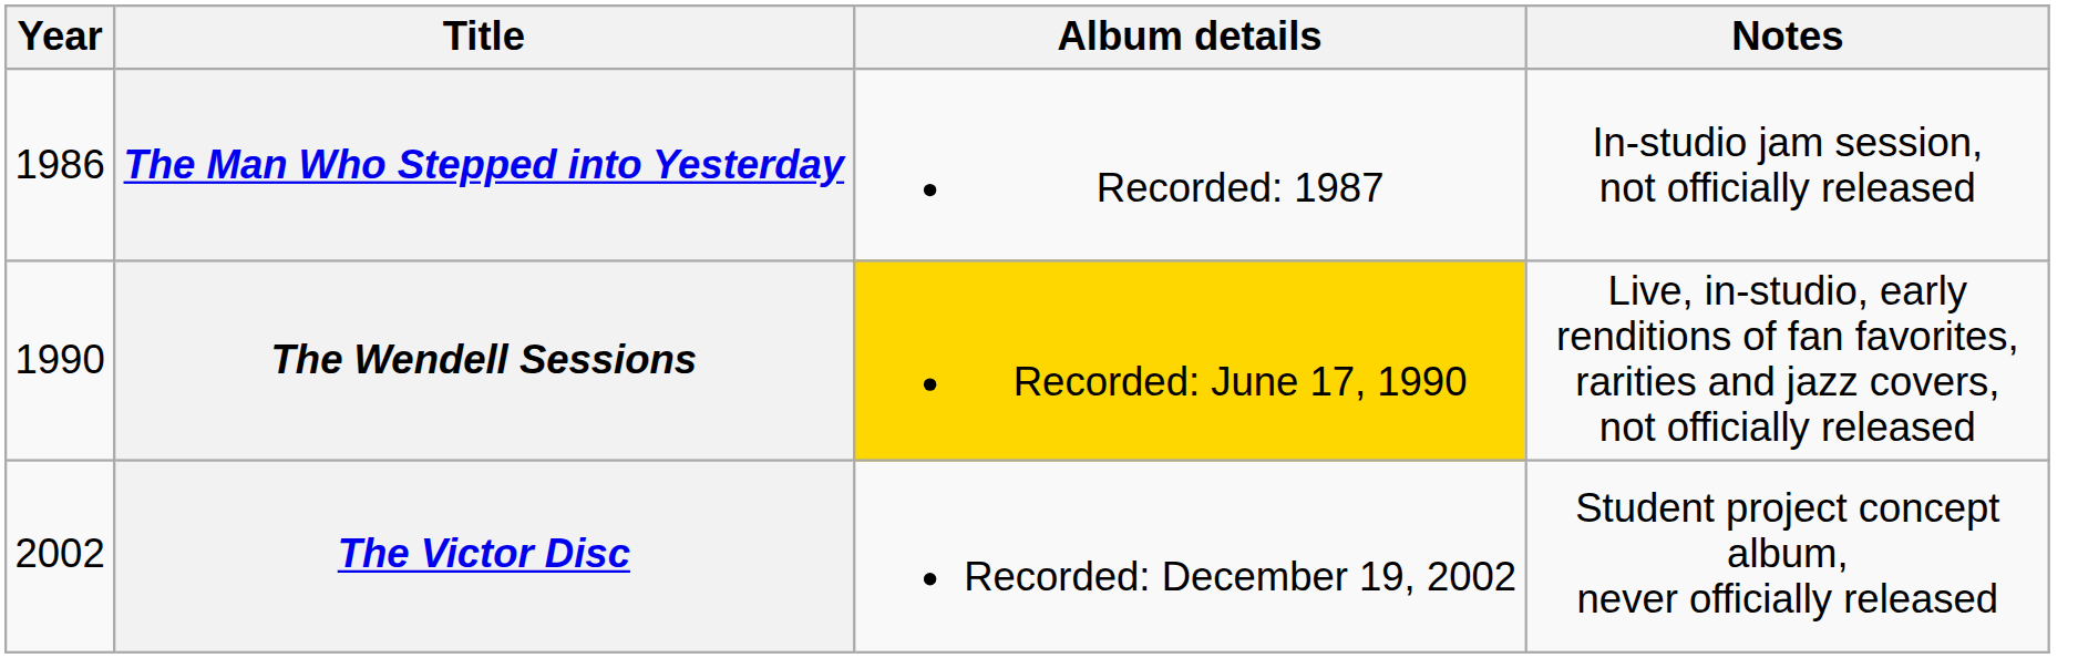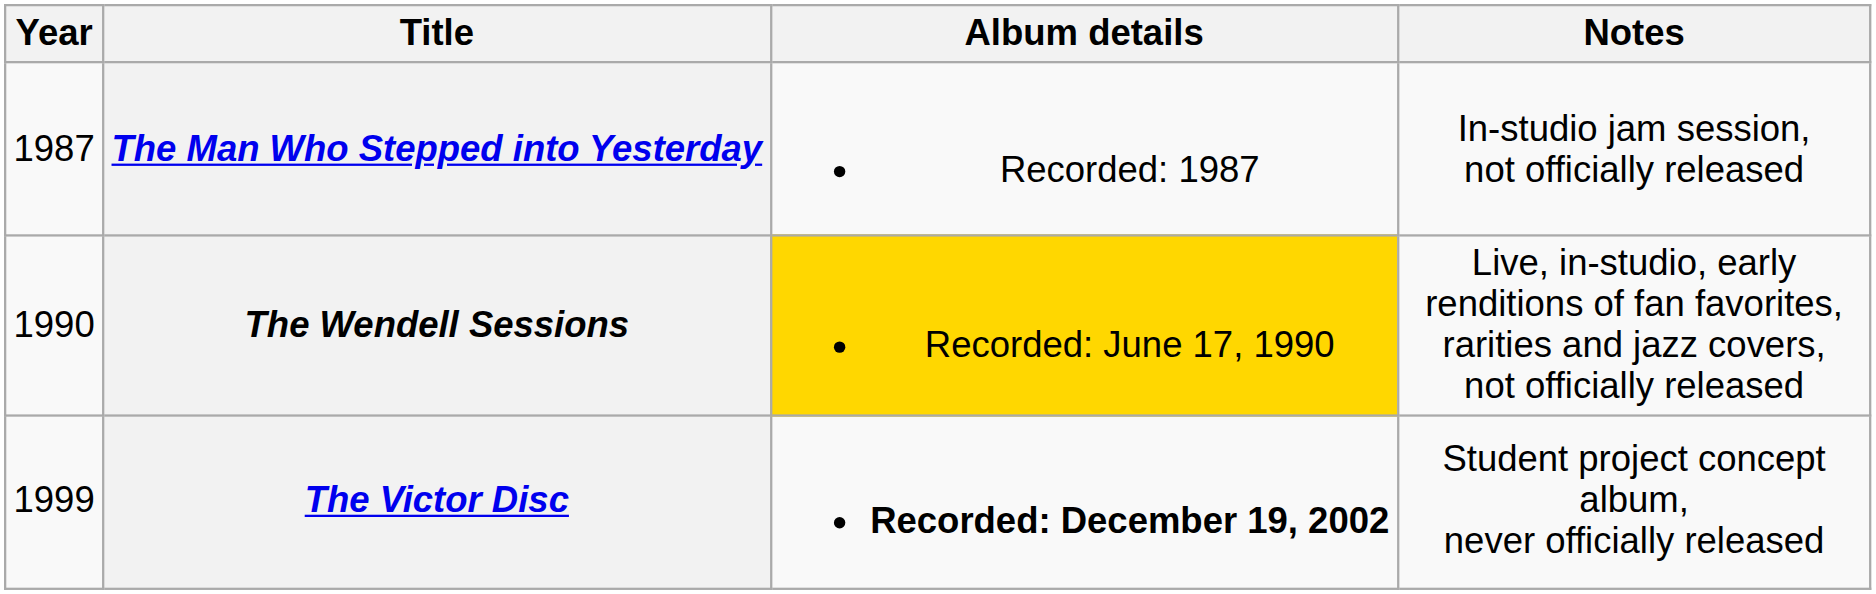The Man Who Stepped into Yesterday | Year: 1986 -> 1987
The Victor Disc | Year: 2002 -> 1999
The Victor Disc | Album details: normal -> bold
